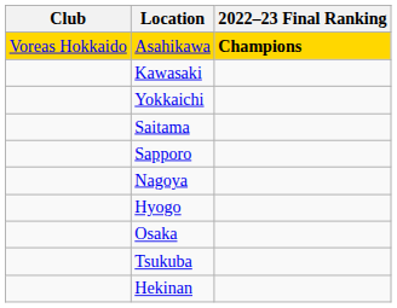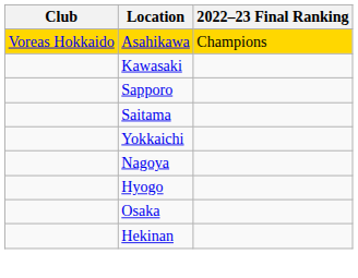Asahikawa | 2022–23 Final Ranking: bold -> normal
rows swapped: Yokkaichi <-> Sapporo
- row: Tsukuba
